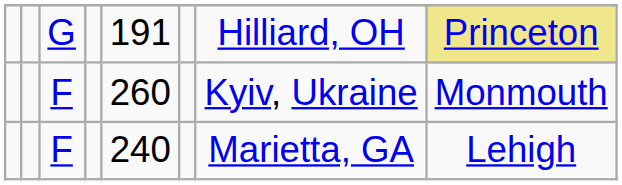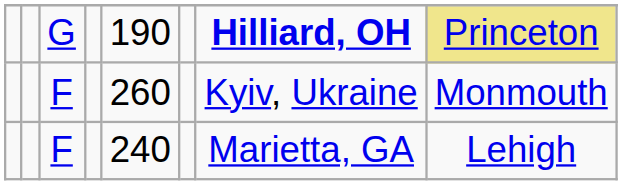G | column 5: 191 -> 190
G | column 7: normal -> bold
